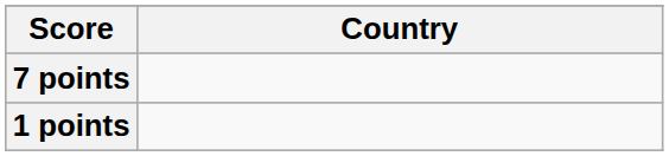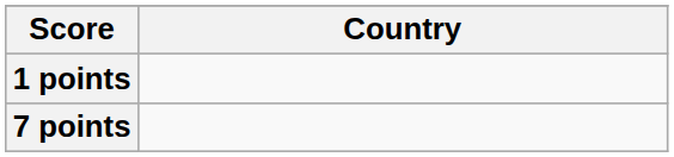rows swapped: 7 points <-> 1 points
